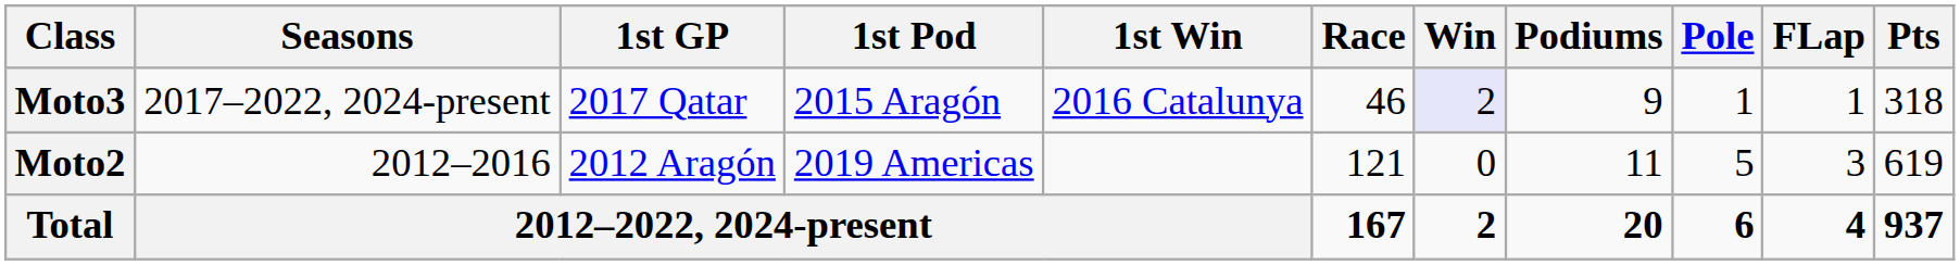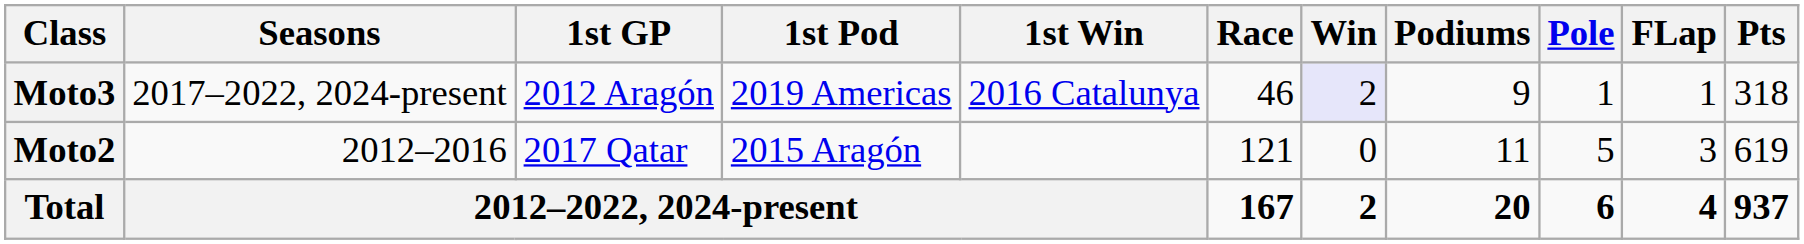Moto3 | 1st GP: 2017 Qatar -> 2012 Aragón
Moto3 | 1st Pod: 2015 Aragón -> 2019 Americas
Moto2 | 1st GP: 2012 Aragón -> 2017 Qatar
Moto2 | 1st Pod: 2019 Americas -> 2015 Aragón
